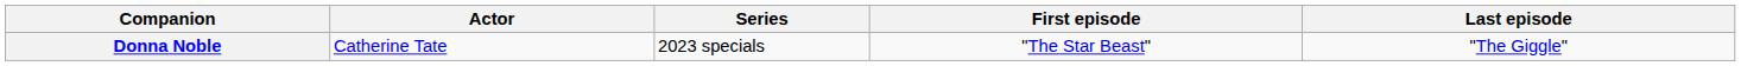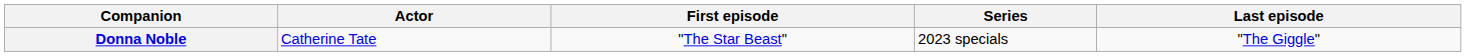columns swapped: Series <-> First episode
